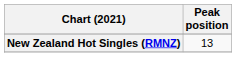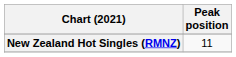New Zealand Hot Singles (RMNZ) | Peak position: 13 -> 11
